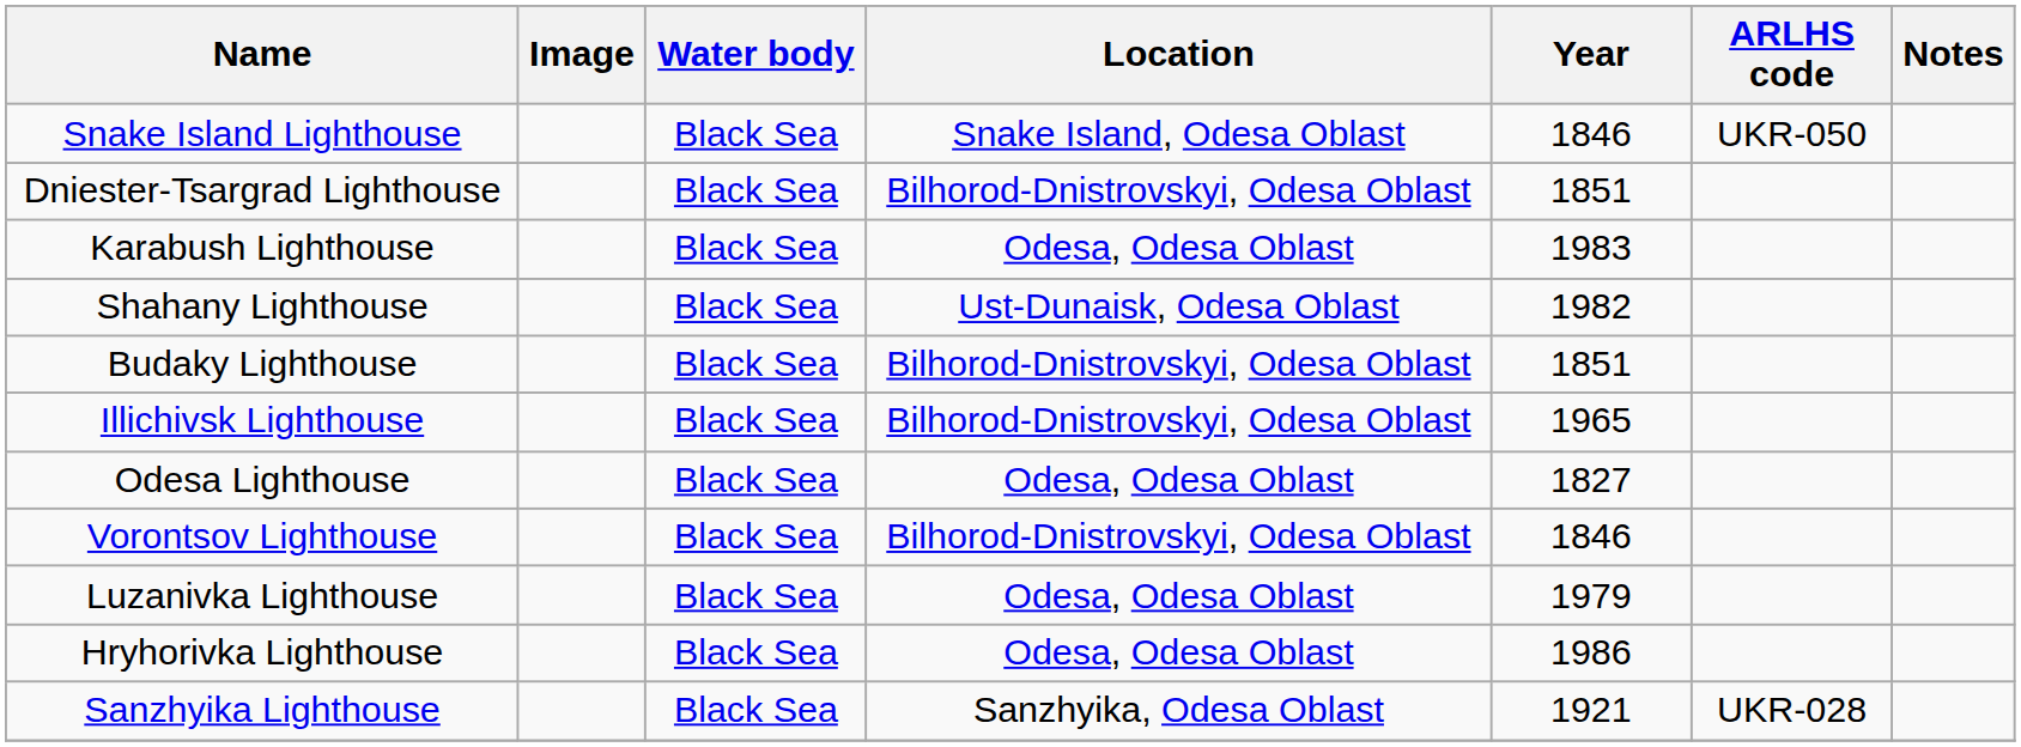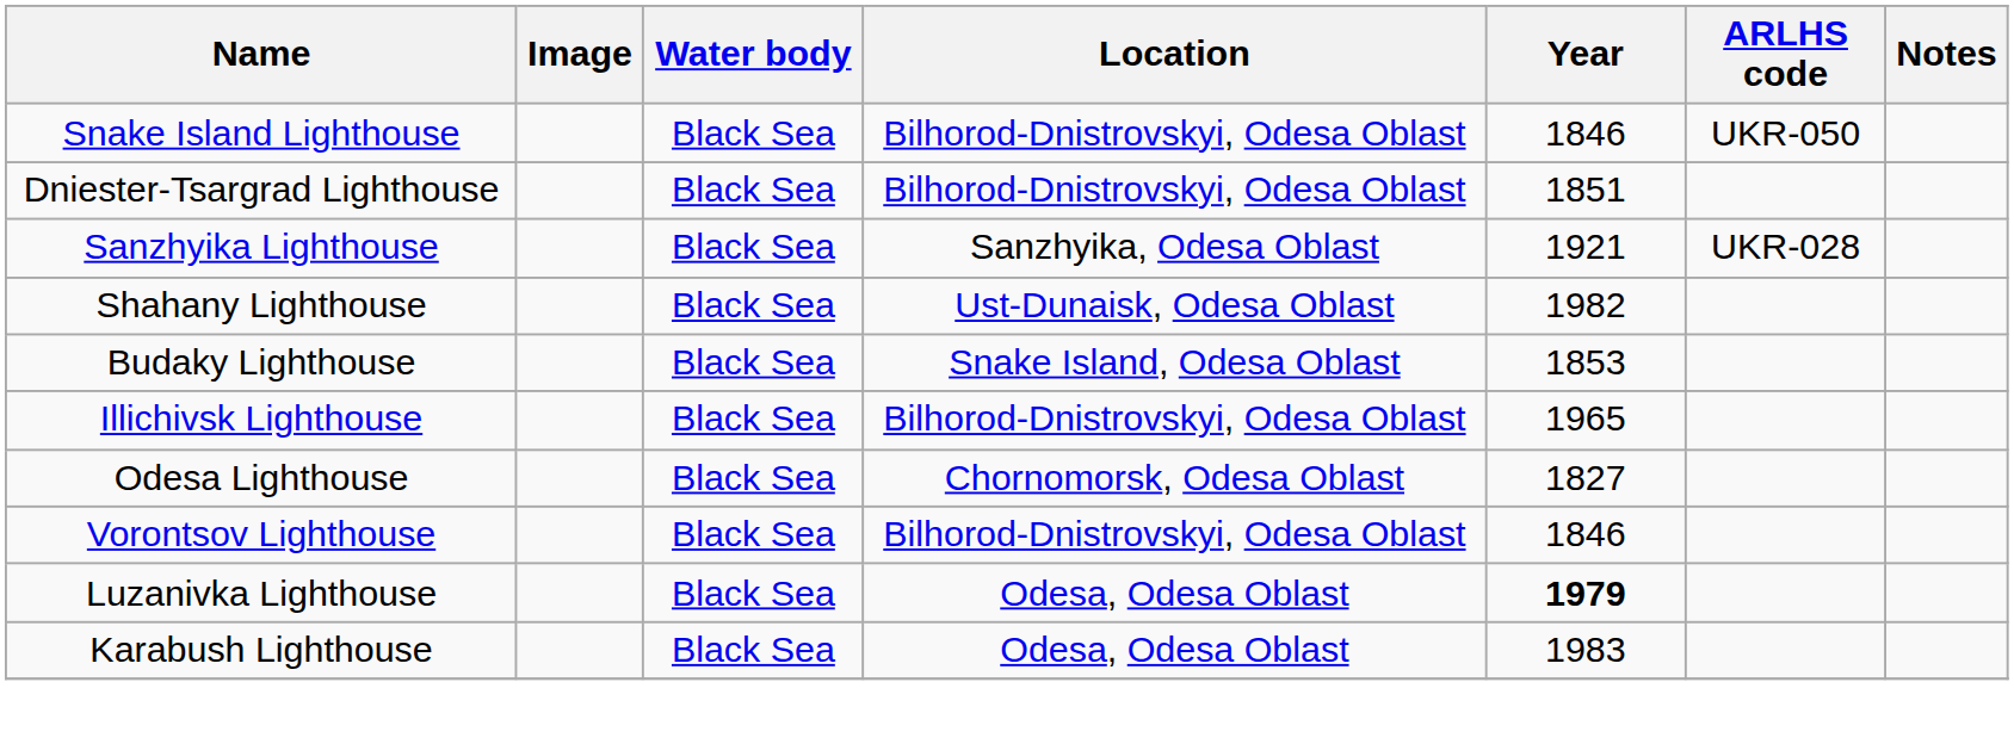Snake Island Lighthouse | Location: Snake Island, Odesa Oblast -> Bilhorod-Dnistrovskyi, Odesa Oblast
rows swapped: Sanzhyika Lighthouse <-> Karabush Lighthouse
Budaky Lighthouse | Location: Bilhorod-Dnistrovskyi, Odesa Oblast -> Snake Island, Odesa Oblast
Budaky Lighthouse | Year: 1851 -> 1853
Odesa Lighthouse | Location: Odesa, Odesa Oblast -> Chornomorsk, Odesa Oblast
Luzanivka Lighthouse | Year: normal -> bold
- row: Hryhorivka Lighthouse | Black Sea | Odesa, Odesa Oblast | 1986
